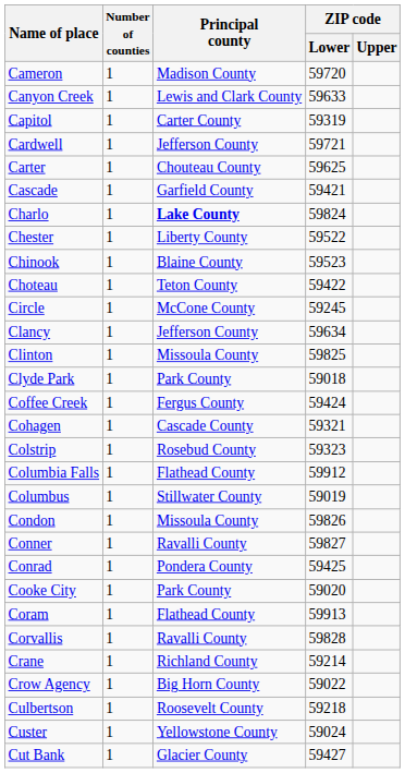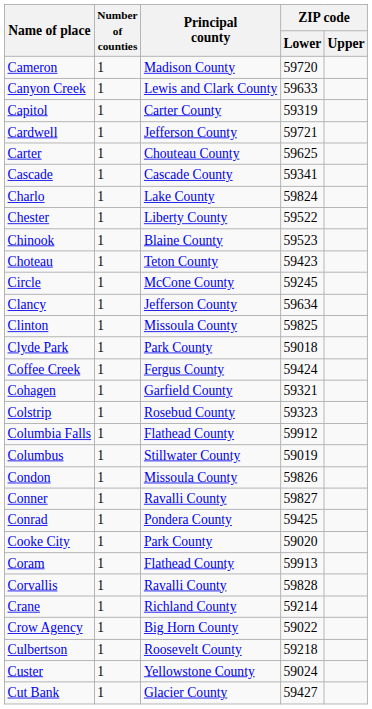Cascade | Principal county: Garfield County -> Cascade County
Cascade | ZIP code / Lower: 59421 -> 59341
Charlo | Principal county: bold -> normal
Choteau | ZIP code / Lower: 59422 -> 59423
Cohagen | Principal county: Cascade County -> Garfield County
